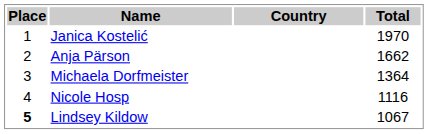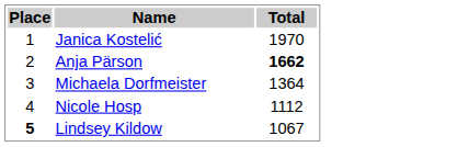- column: Country
Anja Pärson | Total: normal -> bold
Nicole Hosp | Total: 1116 -> 1112
